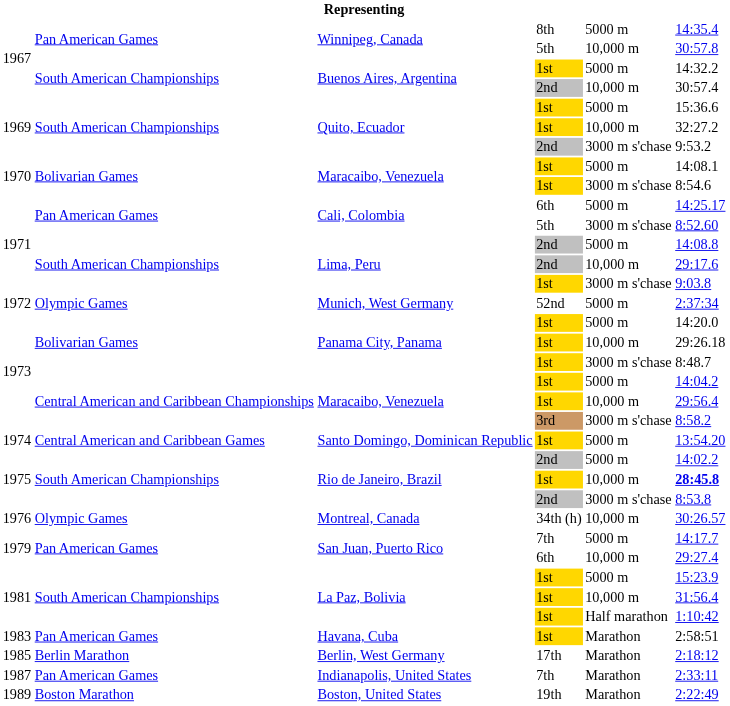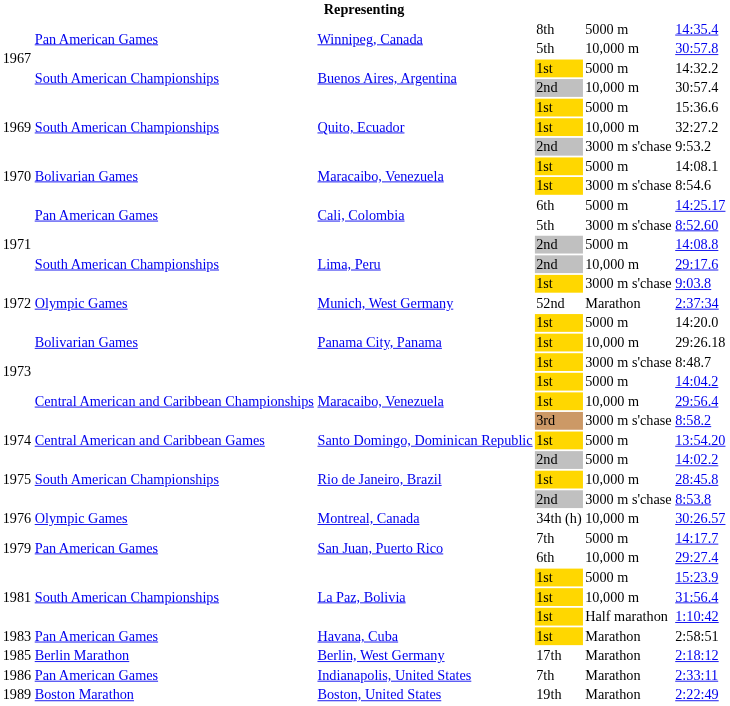Munich, West Germany | column 5: 5000 m -> Marathon
Rio de Janeiro, Brazil / 1st | column 6: bold -> normal
Indianapolis, United States | column 1: 1987 -> 1986
